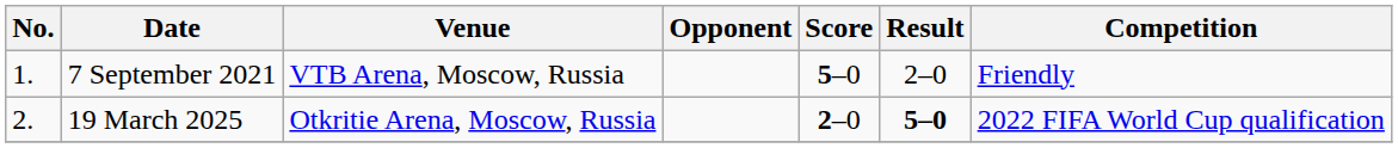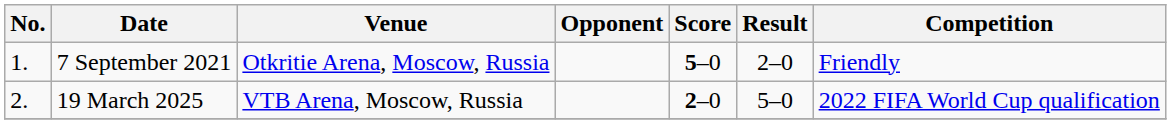7 September 2021 | Venue: VTB Arena, Moscow, Russia -> Otkritie Arena, Moscow, Russia
19 March 2025 | Venue: Otkritie Arena, Moscow, Russia -> VTB Arena, Moscow, Russia
19 March 2025 | Result: bold -> normal
